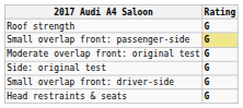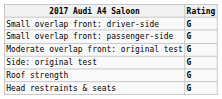rows swapped: Small overlap front: driver-side <-> Roof strength
Small overlap front: passenger-side | Rating: khaki background -> no background
